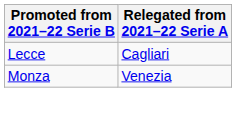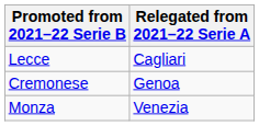+ row: Cremonese | Genoa
